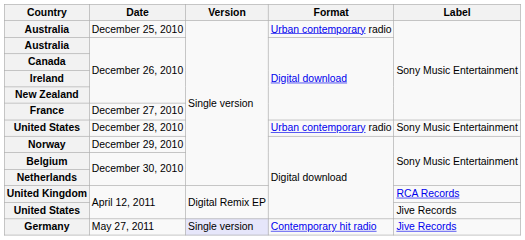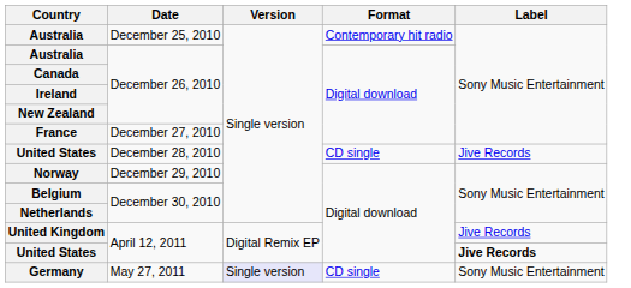December 25, 2010 | Format: Urban contemporary radio -> Contemporary hit radio
December 28, 2010 | Format: Urban contemporary radio -> CD single
December 28, 2010 | Label: Sony Music Entertainment -> Jive Records
United Kingdom / April 12, 2011 | Label: RCA Records -> Jive Records
United States / April 12, 2011 | Label: normal -> bold
May 27, 2011 | Format: Contemporary hit radio -> CD single
May 27, 2011 | Label: Jive Records -> Sony Music Entertainment
